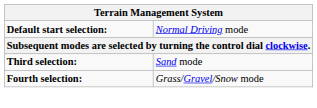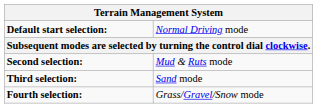+ row: Second selection: | Mud & Ruts mode
